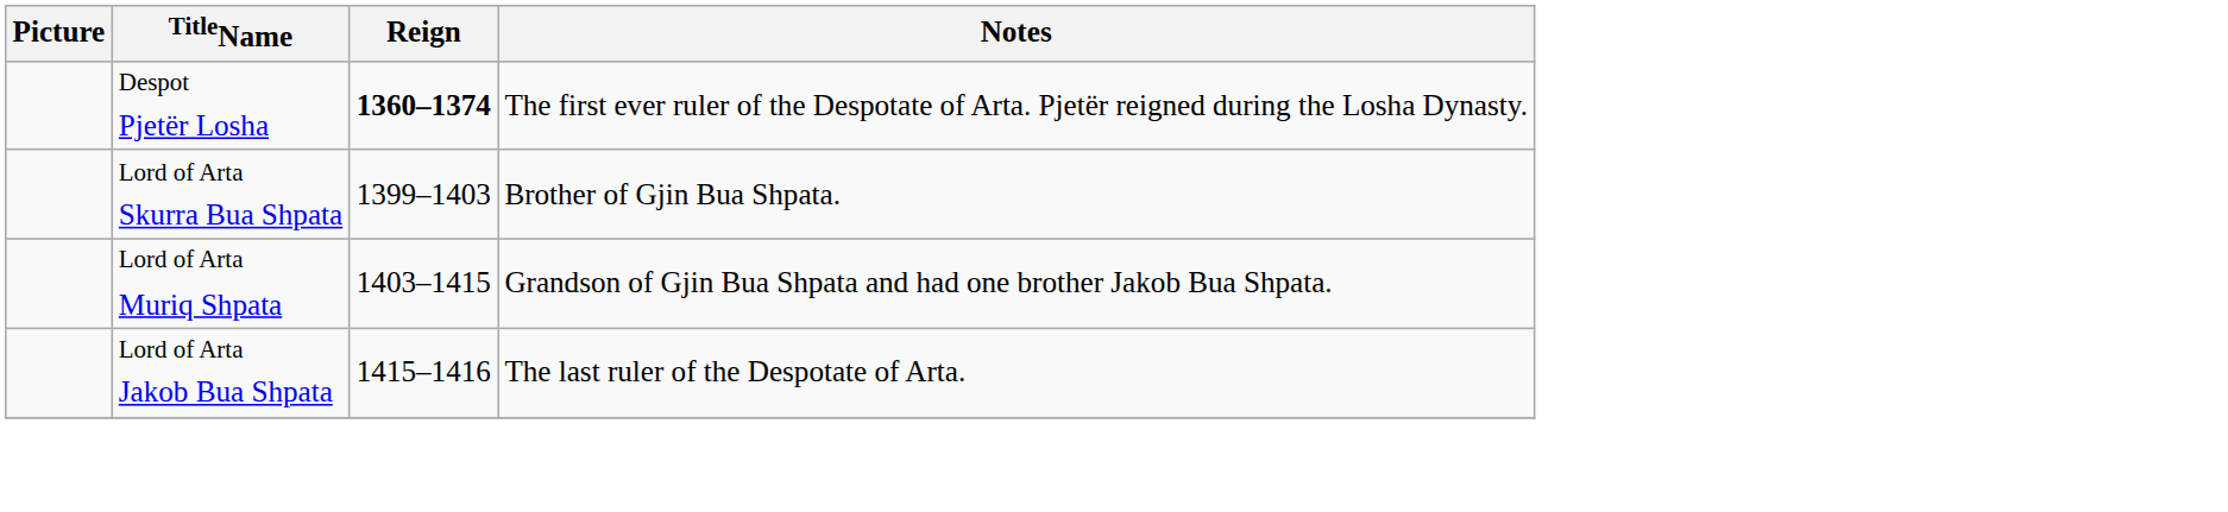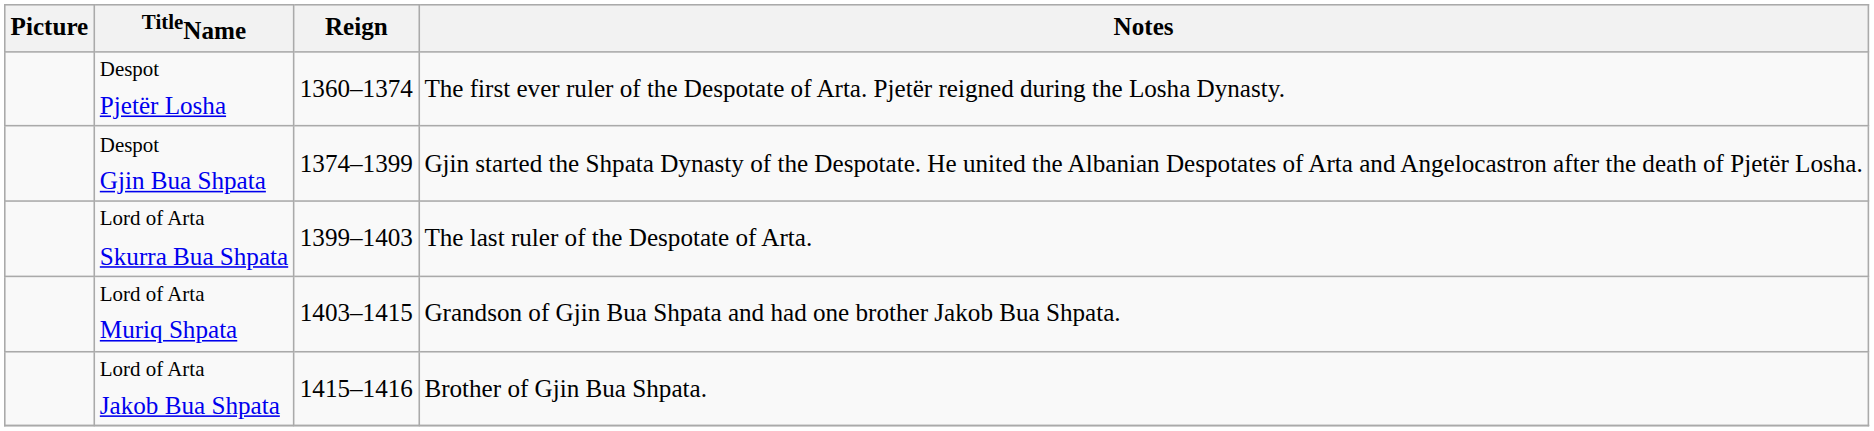Despot Pjetër Losha | Reign: bold -> normal
+ row: Despot Gjin Bua Shpata | 1374–1399 | Gjin started the Shpata Dynasty of the Despotate. He united the Albanian Despotates of Arta and Angelocastron after the death of Pjetër Losha.
Lord of Arta Skurra Bua Shpata | Notes: Brother of Gjin Bua Shpata. -> The last ruler of the Despotate of Arta.
Lord of Arta Jakob Bua Shpata | Notes: The last ruler of the Despotate of Arta. -> Brother of Gjin Bua Shpata.
